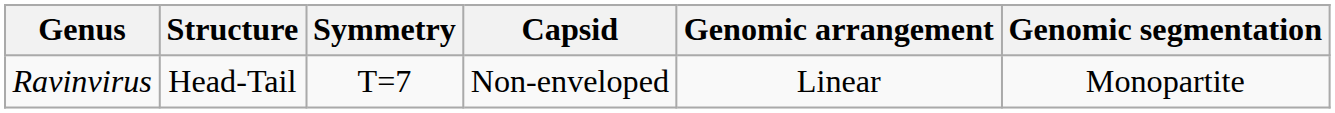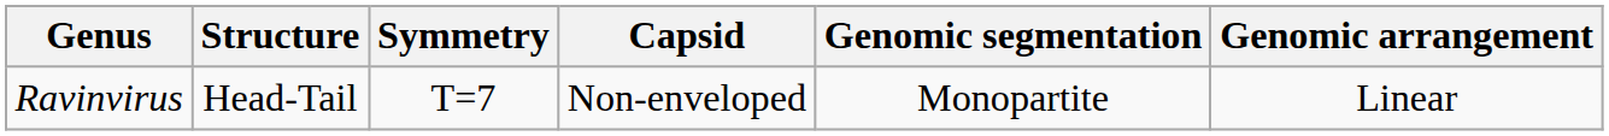columns swapped: Genomic arrangement <-> Genomic segmentation
